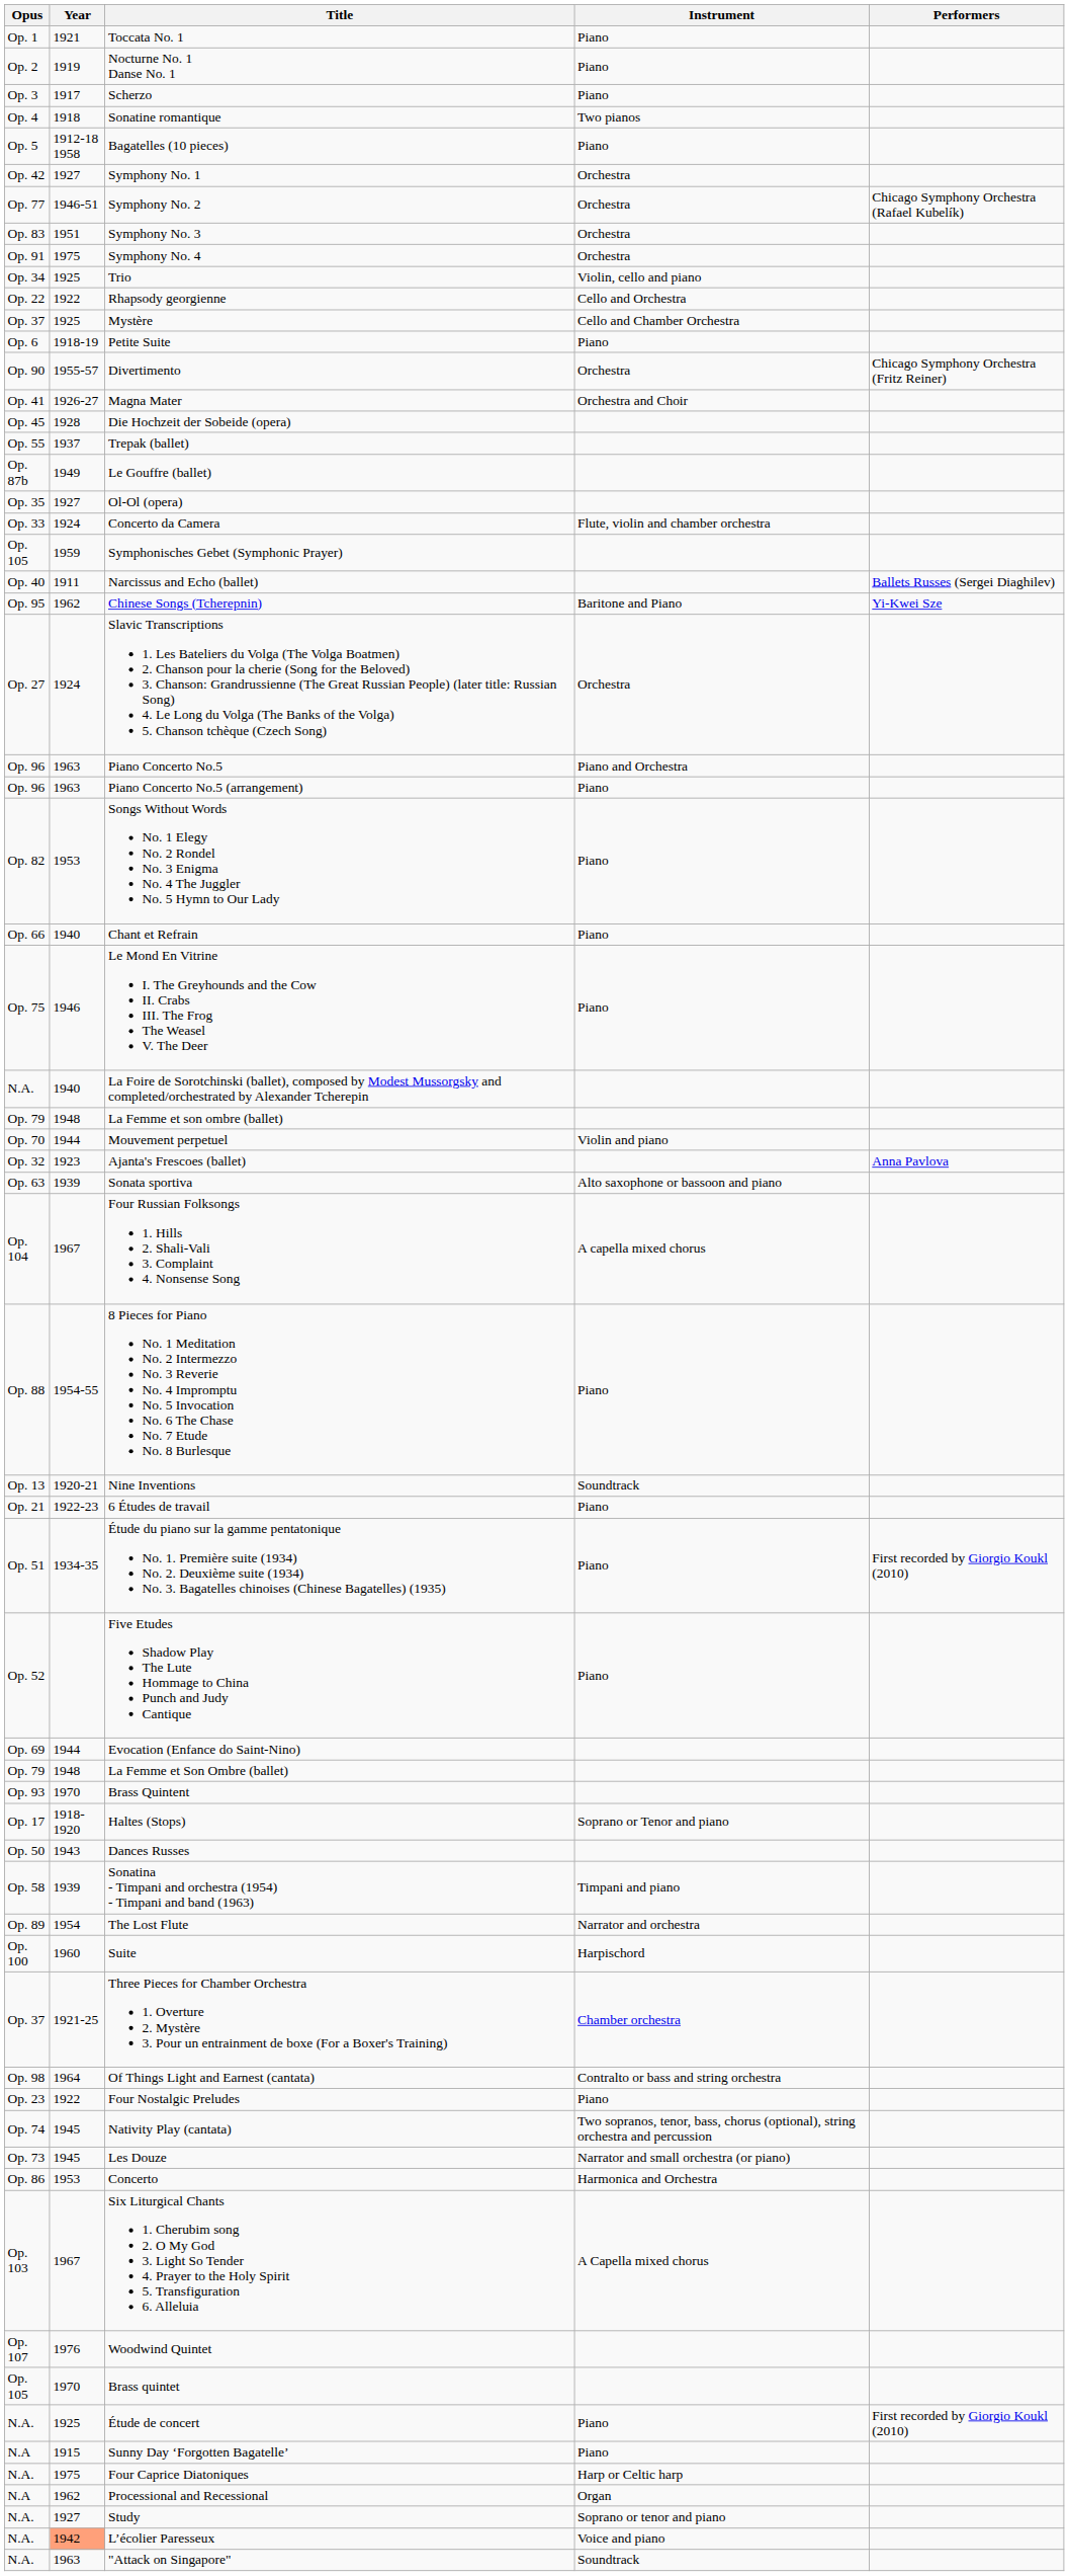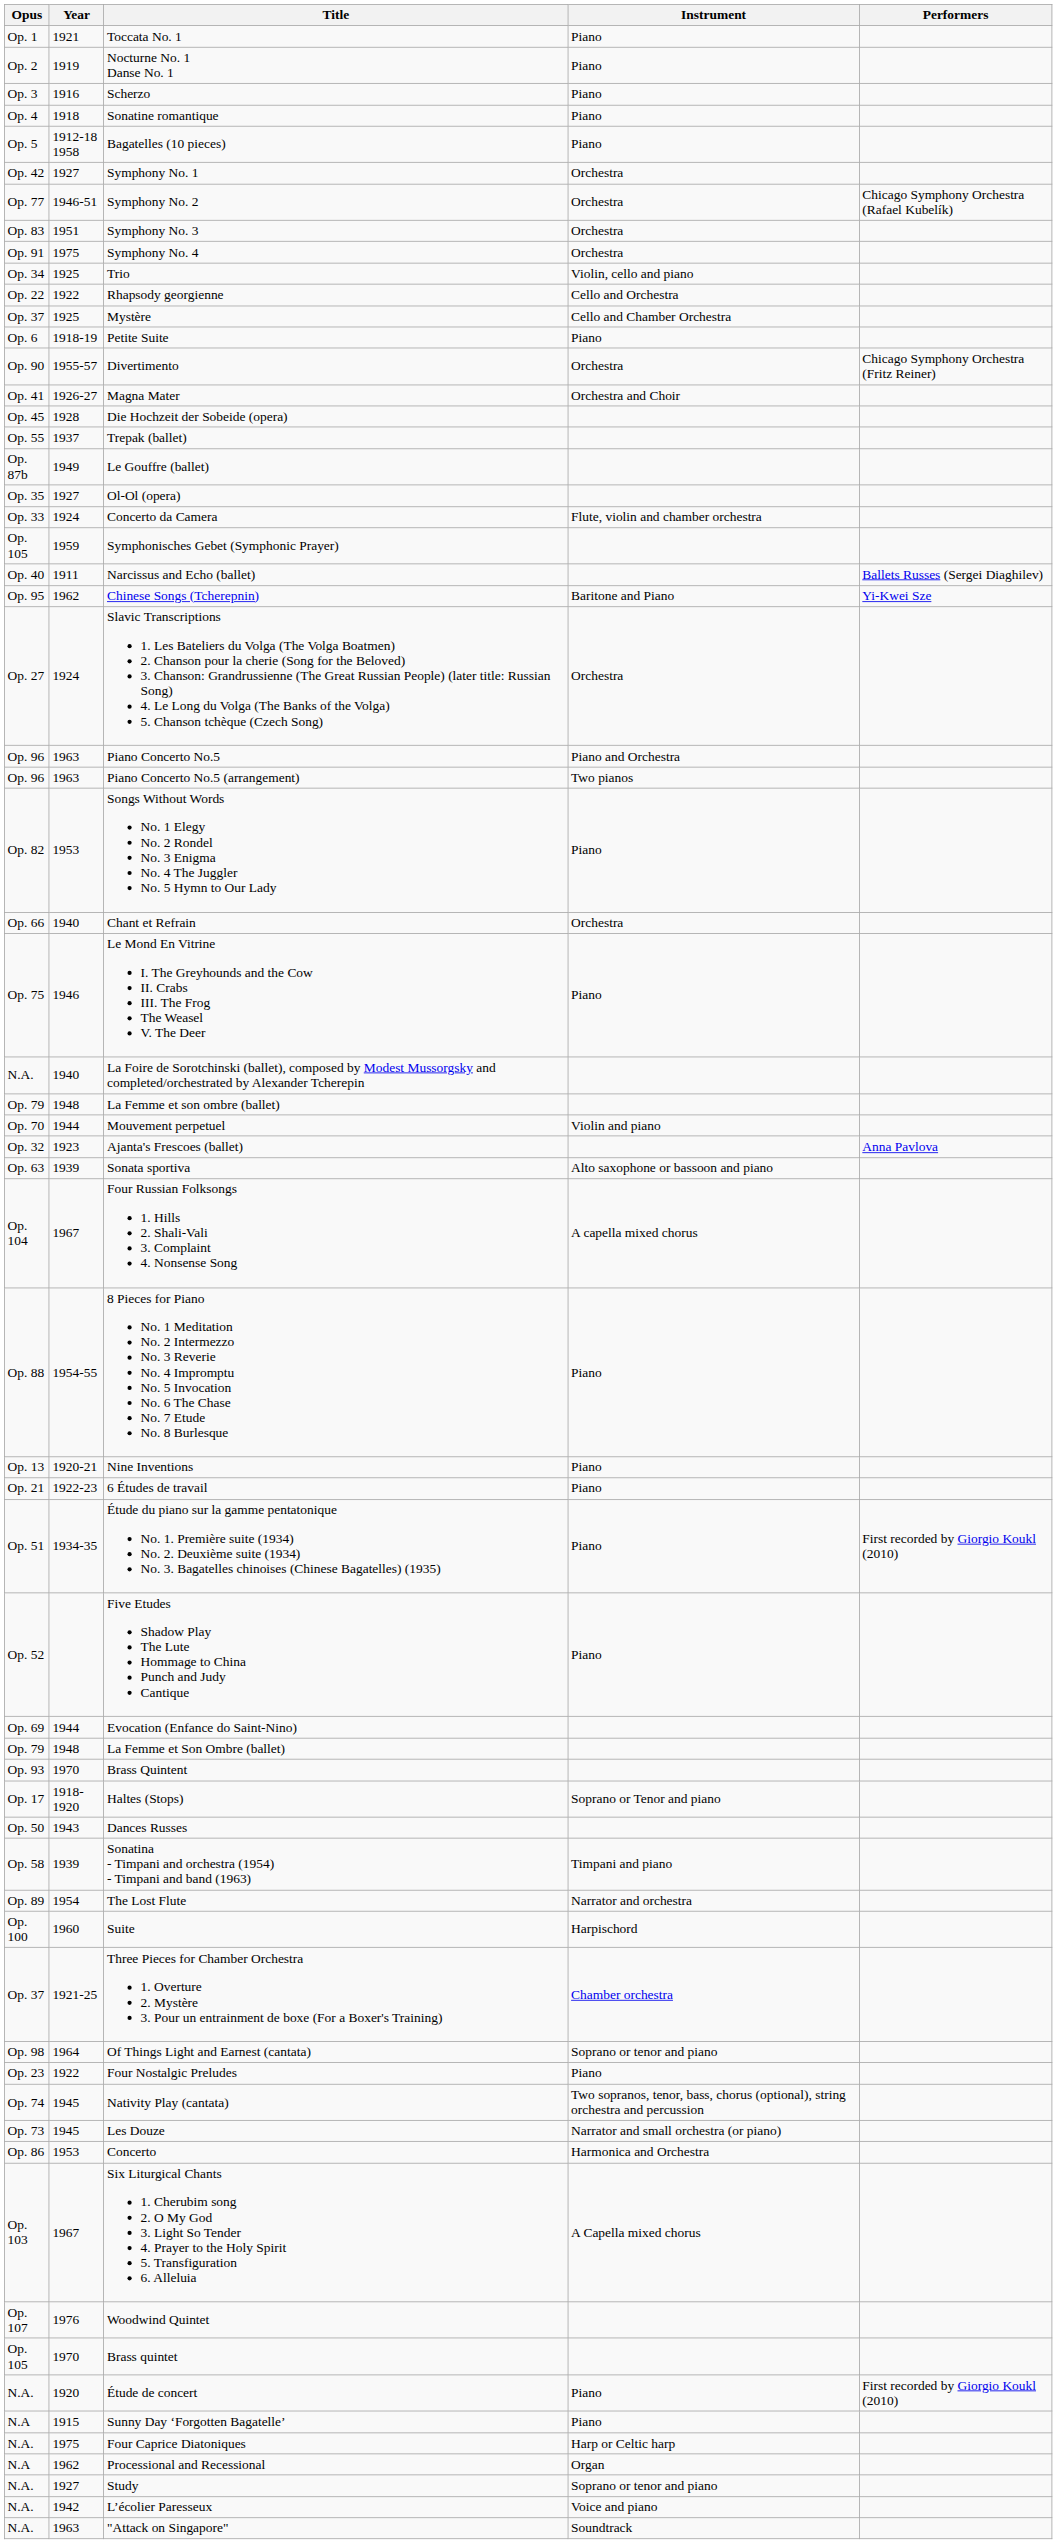Scherzo | Year: 1917 -> 1916
Sonatine romantique | Instrument: Two pianos -> Piano
Piano Concerto No.5 (arrangement) | Instrument: Piano -> Two pianos
Chant et Refrain | Instrument: Piano -> Orchestra
Nine Inventions | Instrument: Soundtrack -> Piano
Of Things Light and Earnest (cantata) | Instrument: Contralto or bass and string orchestra -> Soprano or tenor and piano
Étude de concert | Year: 1925 -> 1920
L’écolier Paresseux | Year: lightsalmon background -> no background
